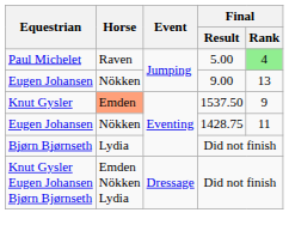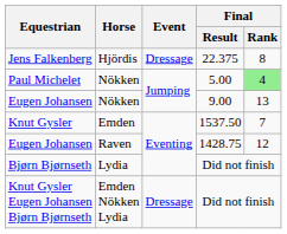+ row: Jens Falkenberg | Hjördis | Dressage | 22.375 | 8
Paul Michelet | Horse: Raven -> Nökken
Knut Gysler | Horse: lightsalmon background -> no background
Knut Gysler | Final / Rank: 9 -> 7
Eugen Johansen / 1428.75 | Horse: Nökken -> Raven
Eugen Johansen / 1428.75 | Final / Rank: 11 -> 12
